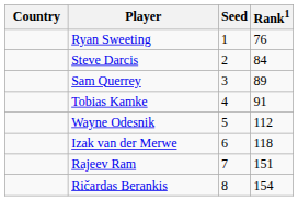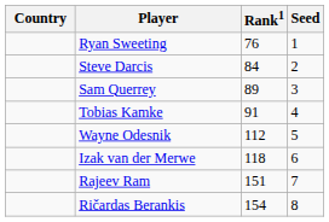columns swapped: Rank1 <-> Seed
